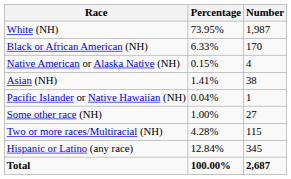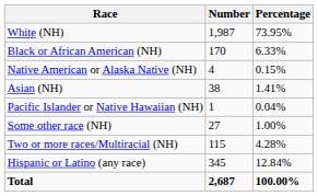columns swapped: Number <-> Percentage
